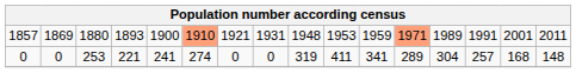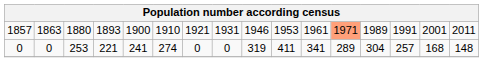1857 | column 2: 1869 -> 1863
1857 | column 6: lightsalmon background -> no background
1857 | column 9: 1948 -> 1946
1857 | column 11: 1959 -> 1961
